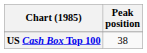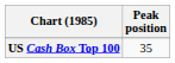US Cash Box Top 100 | Peak position: 38 -> 35
